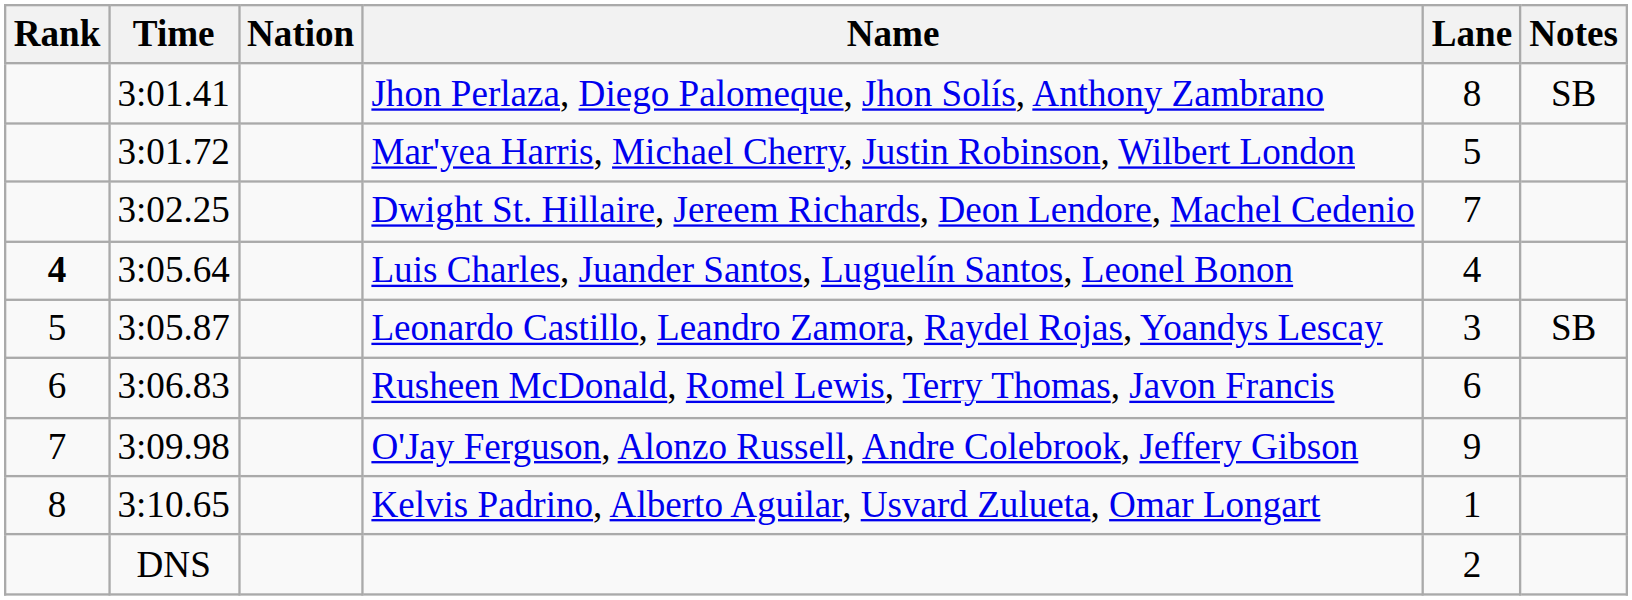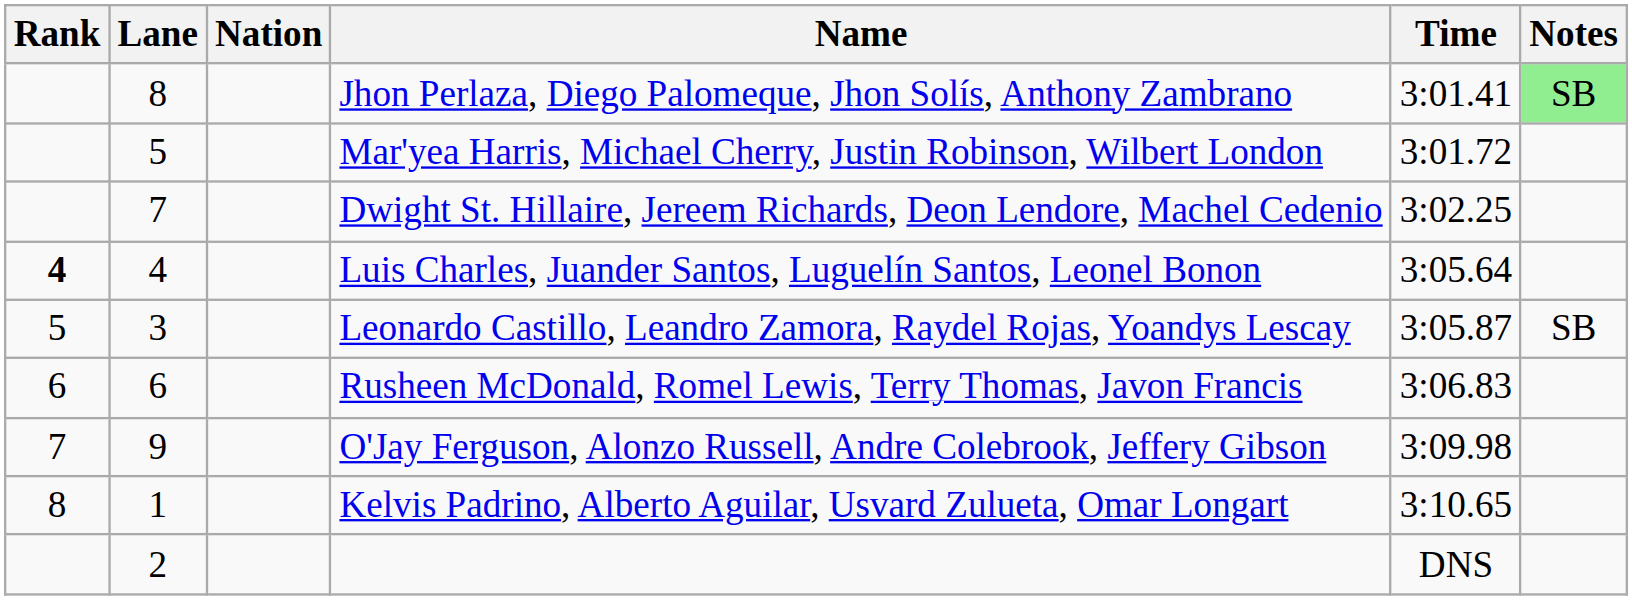columns swapped: Lane <-> Time
Jhon Perlaza, Diego Palomeque, Jhon Solís, Anthony Zambrano | Notes: no background -> lightgreen background
